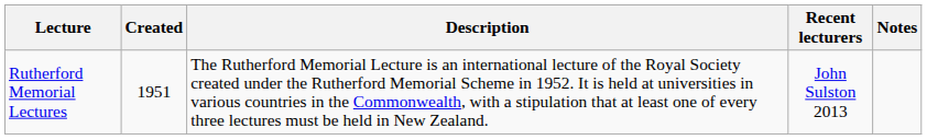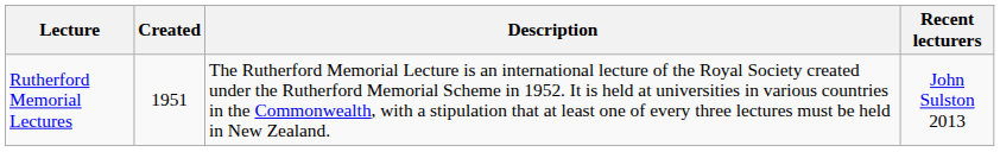- column: Notes
